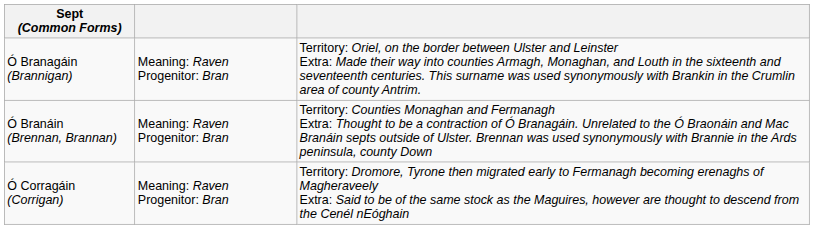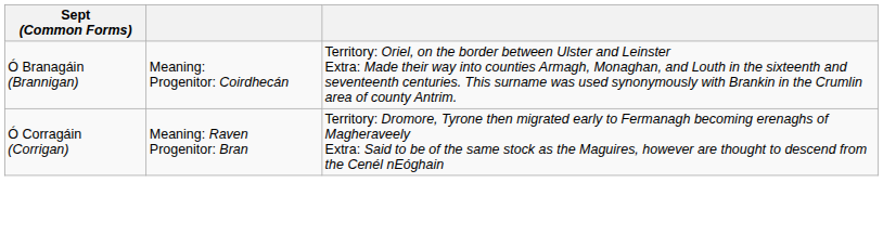Ó Branagáin (Brannigan) | column 2: Meaning: Raven Progenitor: Bran -> Meaning: Progenitor: Coirdhecán
- row: Ó Branáin (Brennan, Brannan) | Meaning: Raven Progenitor: Bran | Territory: Counties Monaghan and Fermanagh Extra: Thought to be a contraction of Ó Branagáin. Unrelated to the Ó Braonáin and Mac Branáin septs outside of Ulster. Brennan was used synonymously with Brannie in the Ards peninsula, county Down
